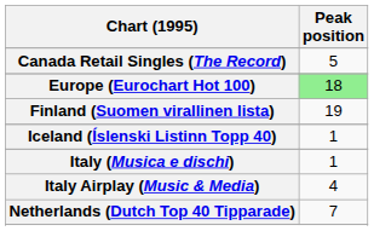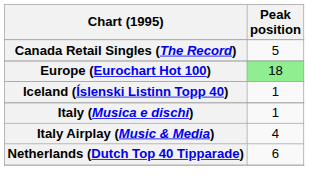- row: Finland (Suomen virallinen lista) | 19
Netherlands (Dutch Top 40 Tipparade) | Peak position: 7 -> 6
